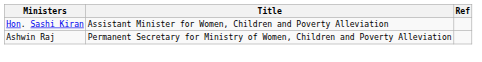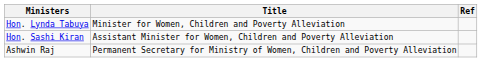+ row: Hon. Lynda Tabuya | Minister for Women, Children and Poverty Alleviation
